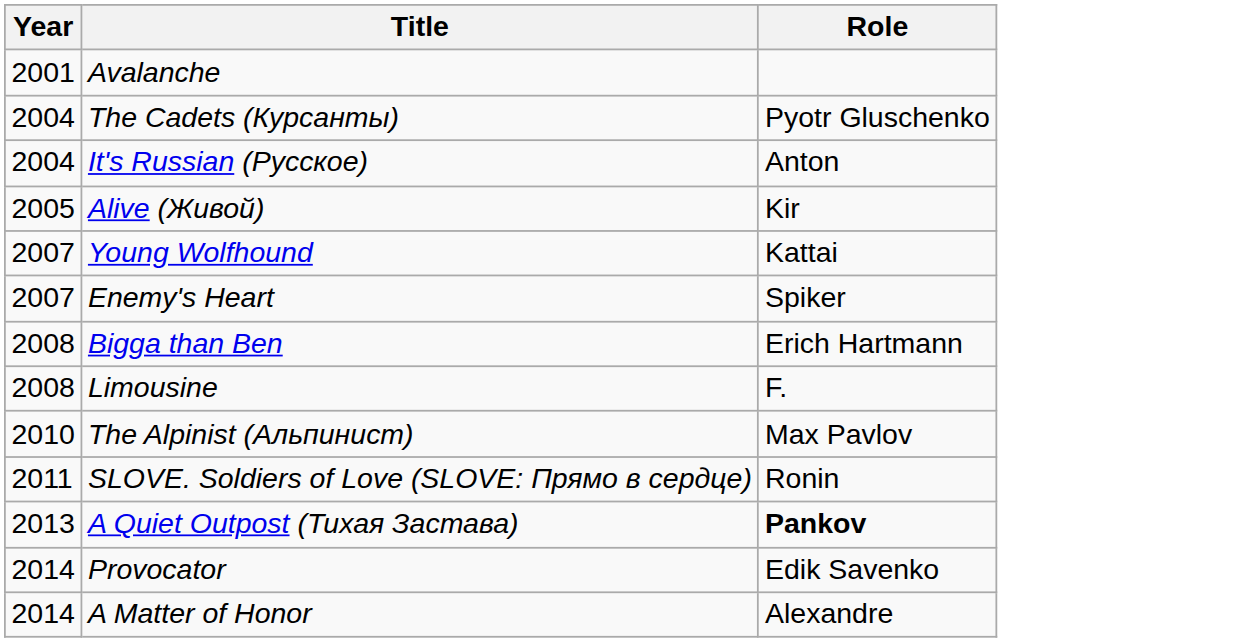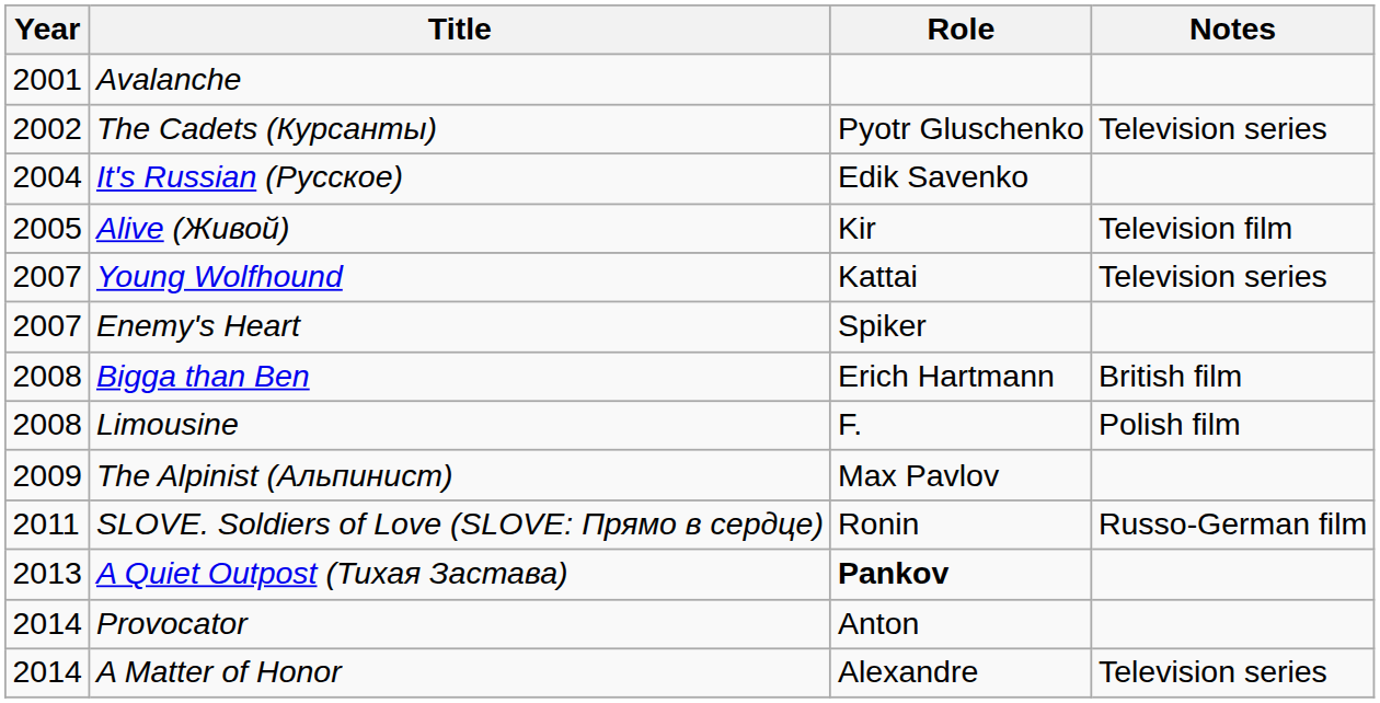+ column: Notes | Television series | Television film | Television series | British film | Polish film | Russo-German film | Television series
The Cadets (Курсанты) | Year: 2004 -> 2002
It's Russian (Русское) | Role: Anton -> Edik Savenko
The Alpinist (Альпинист) | Year: 2010 -> 2009
Provocator | Role: Edik Savenko -> Anton
